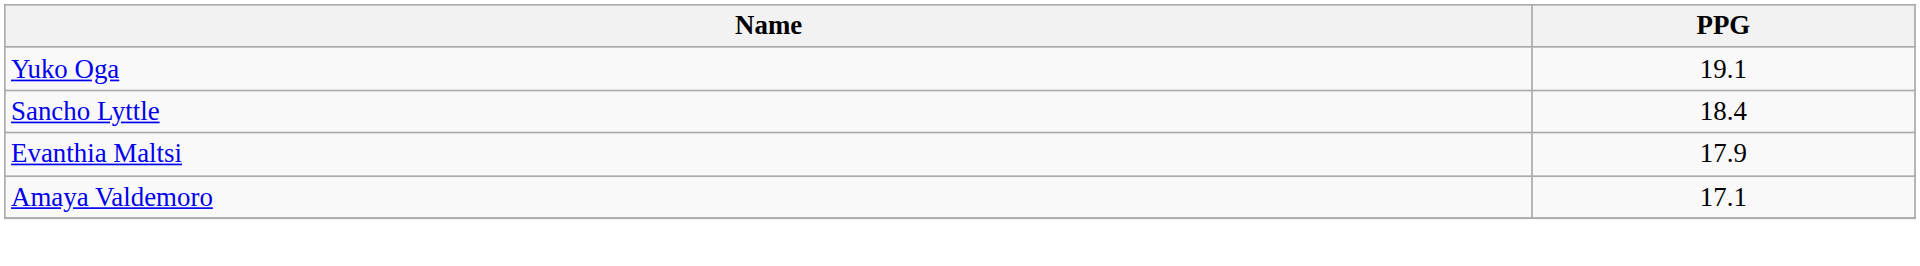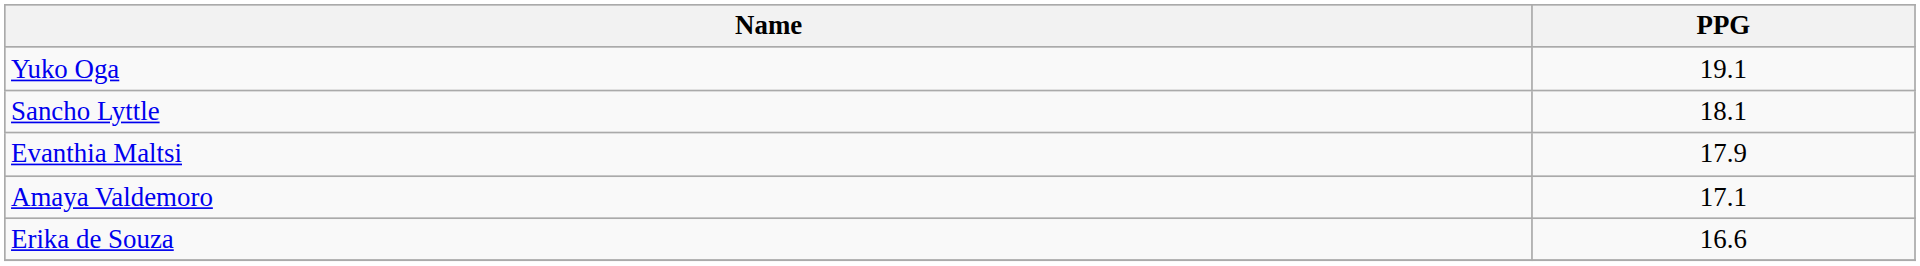Sancho Lyttle | PPG: 18.4 -> 18.1
+ row: Erika de Souza | 16.6
